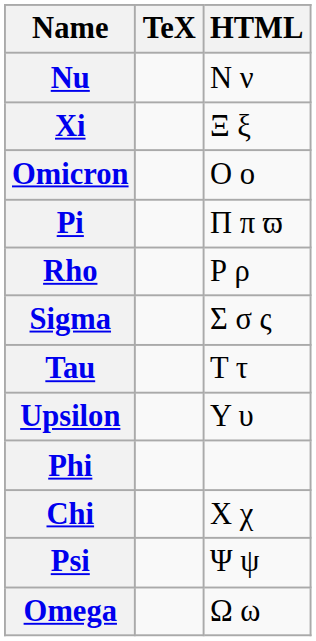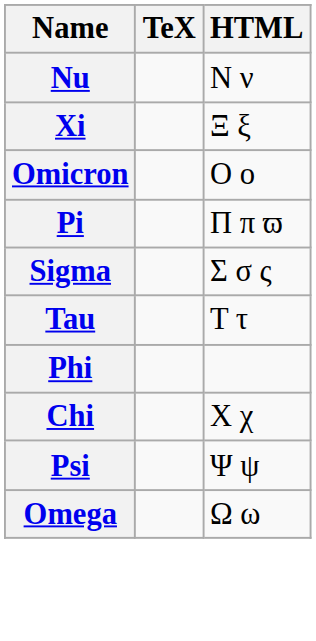- row: Rho | Ρ ρ
- row: Upsilon | Υ υ
